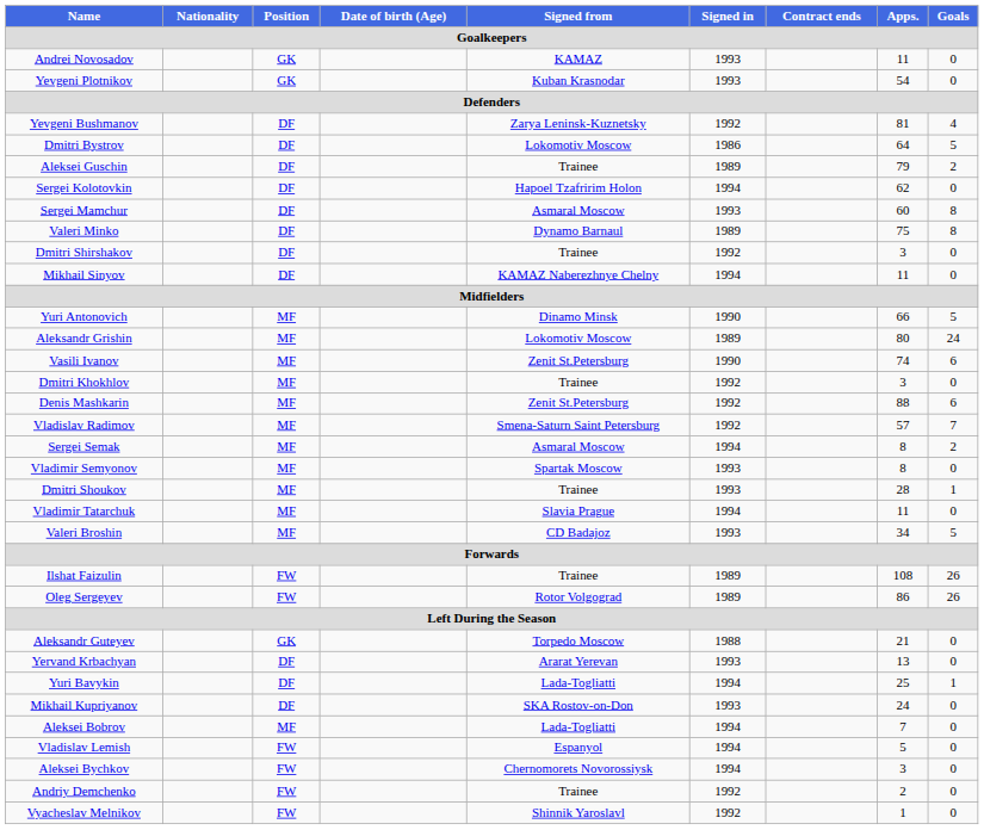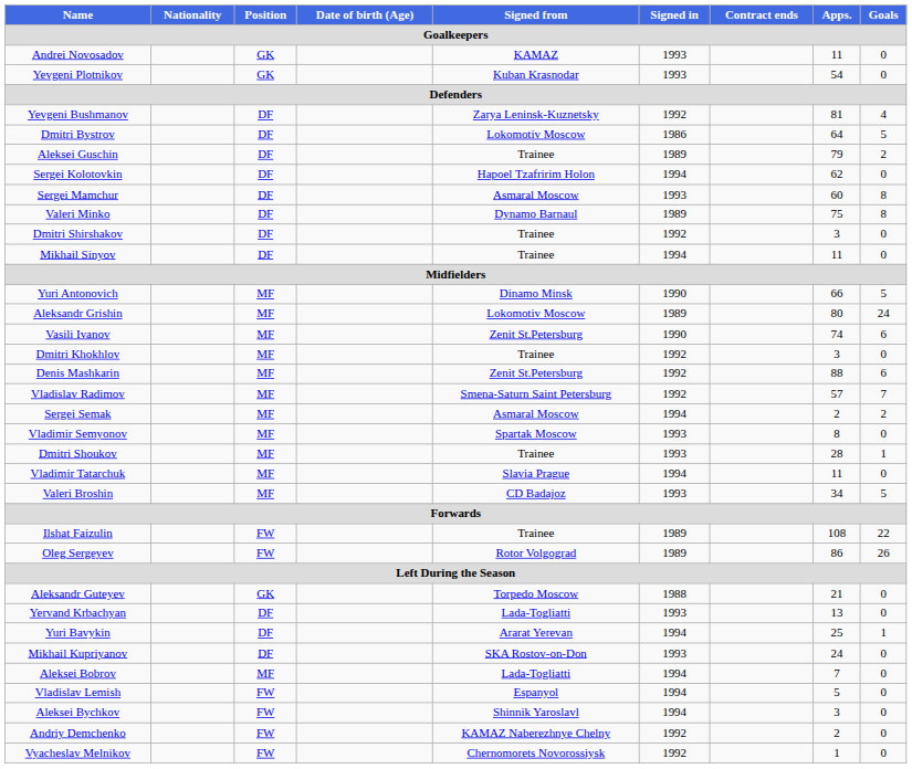Mikhail Sinyov | Signed from: KAMAZ Naberezhnye Chelny -> Trainee
Sergei Semak | Apps.: 8 -> 2
Ilshat Faizulin | Goals: 26 -> 22
Yervand Krbachyan | Signed from: Ararat Yerevan -> Lada-Togliatti
Yuri Bavykin | Signed from: Lada-Togliatti -> Ararat Yerevan
Aleksei Bychkov | Signed from: Chernomorets Novorossiysk -> Shinnik Yaroslavl
Andriy Demchenko | Signed from: Trainee -> KAMAZ Naberezhnye Chelny
Vyacheslav Melnikov | Signed from: Shinnik Yaroslavl -> Chernomorets Novorossiysk
